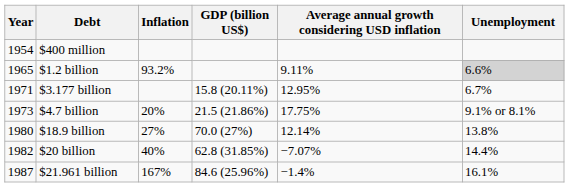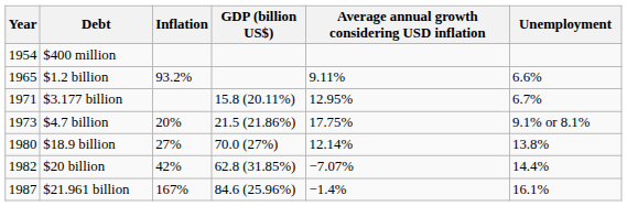$1.2 billion | Unemployment: lightgrey background -> no background
$20 billion | Inflation: 40% -> 42%
